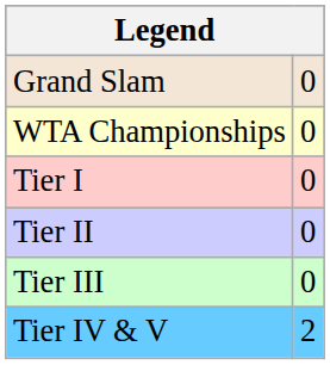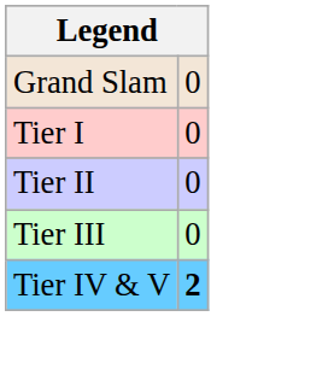- row: WTA Championships | 0
Tier IV & V | column 2: normal -> bold
